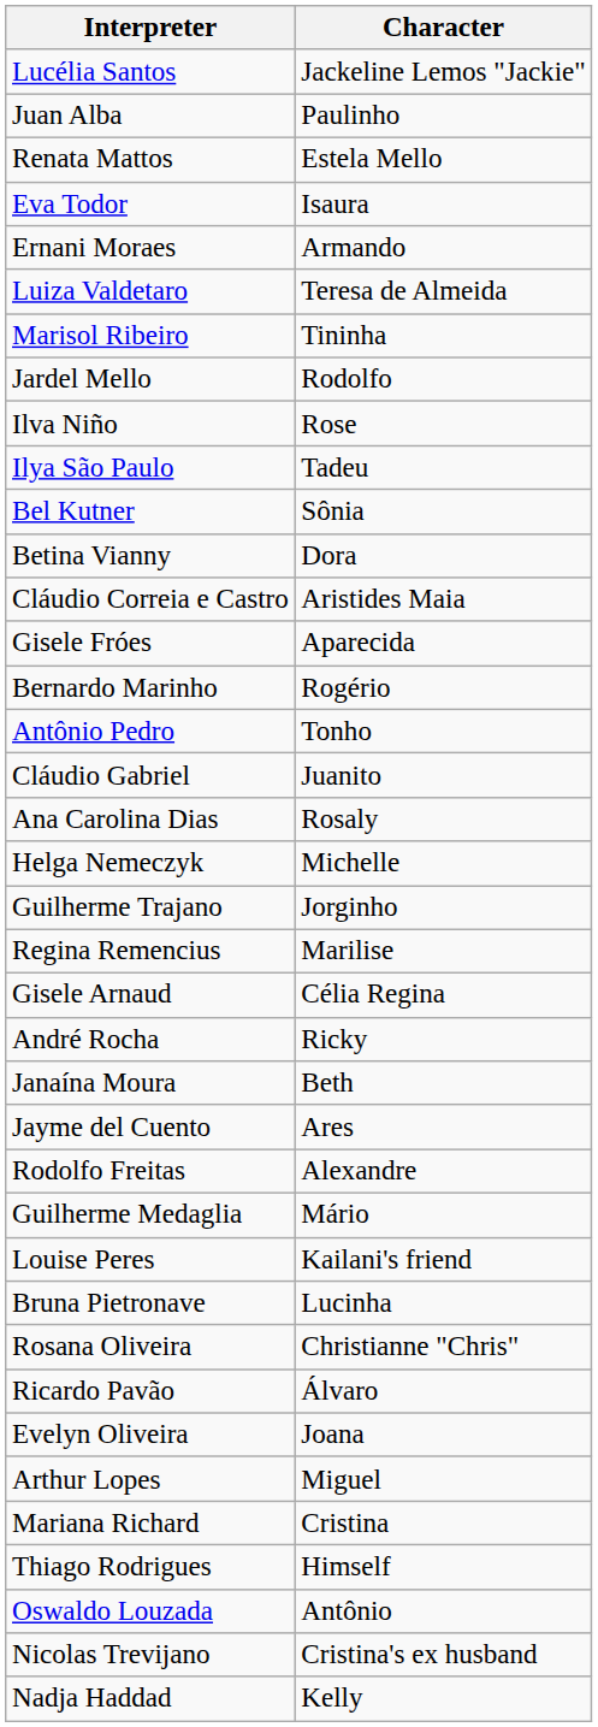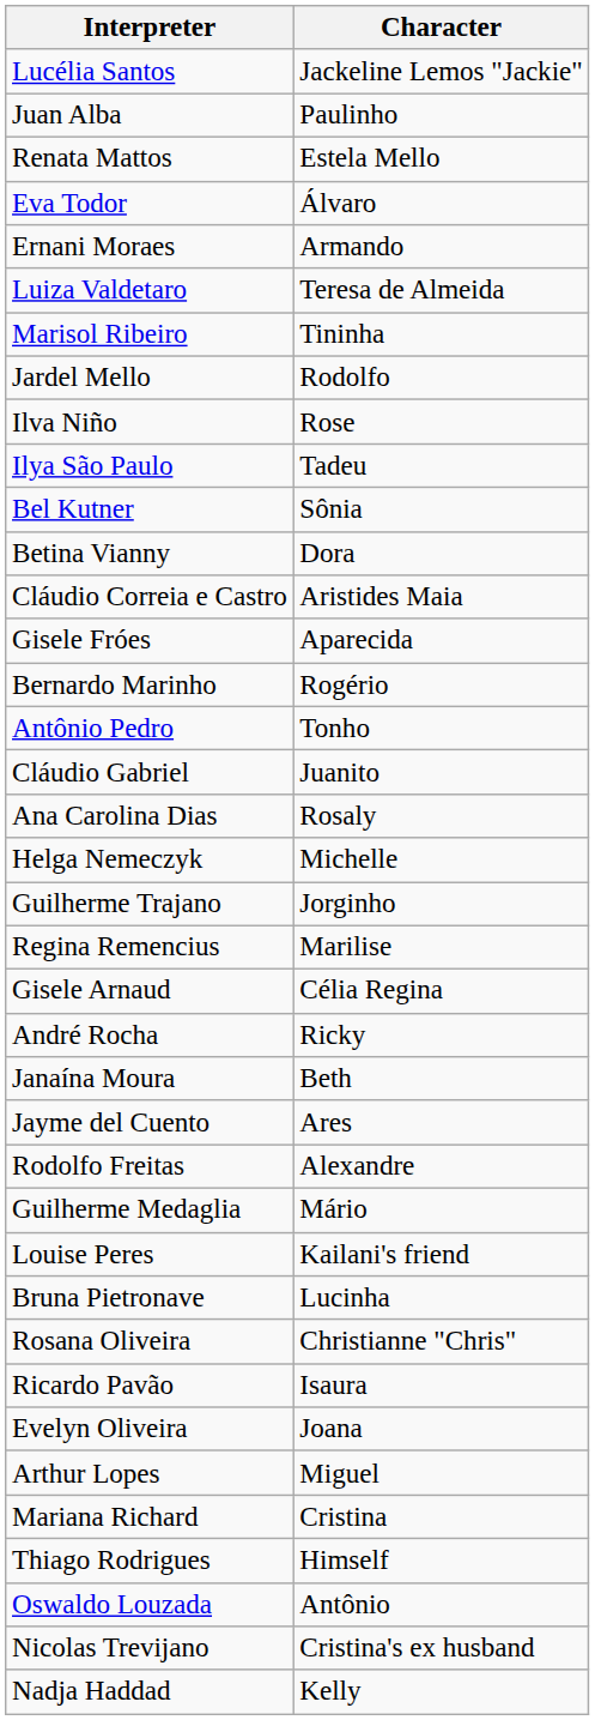Eva Todor | Character: Isaura -> Álvaro
Ricardo Pavão | Character: Álvaro -> Isaura
